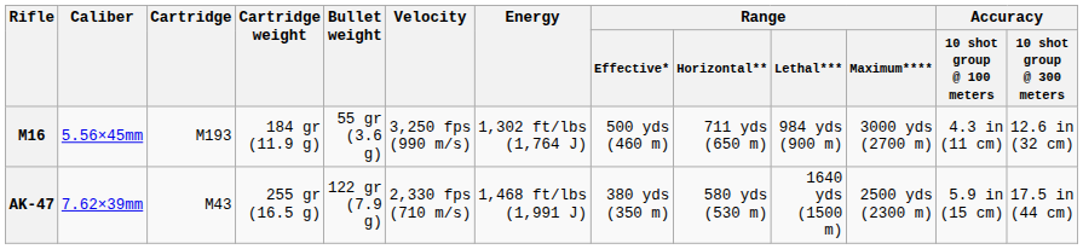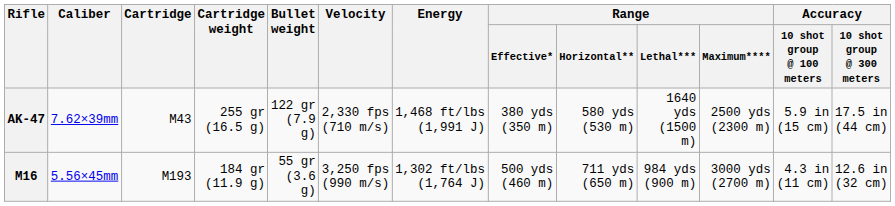rows swapped: M16 <-> AK-47
